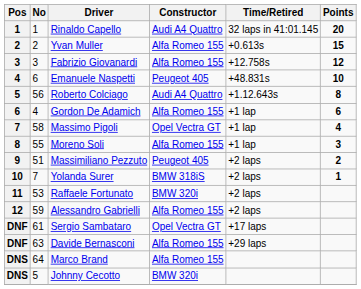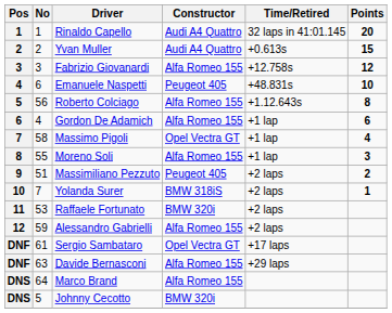Yvan Muller | Constructor: Alfa Romeo 155 -> Audi A4 Quattro
Roberto Colciago | Constructor: Audi A4 Quattro -> Alfa Romeo 155
